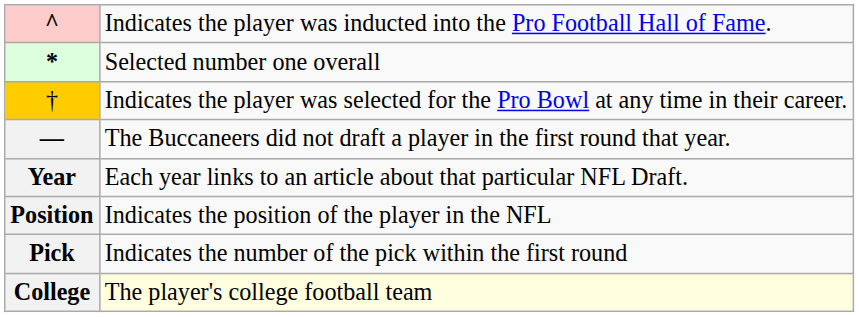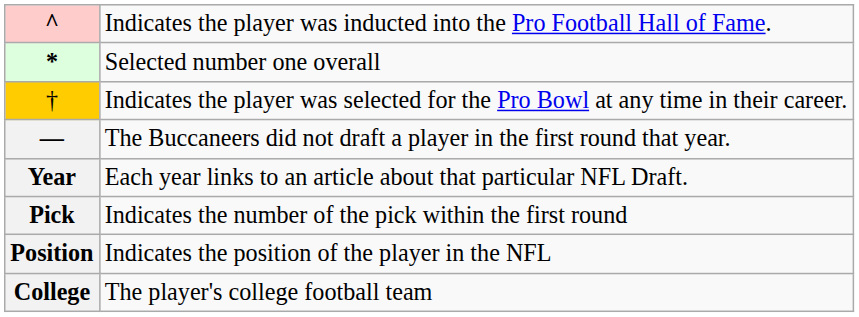rows swapped: Pick <-> Position
College | column 2: lightyellow background -> no background
